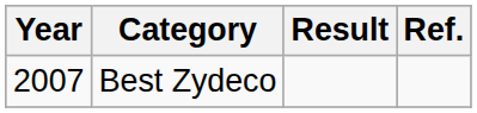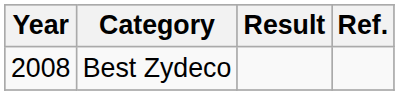Best Zydeco | Year: 2007 -> 2008
